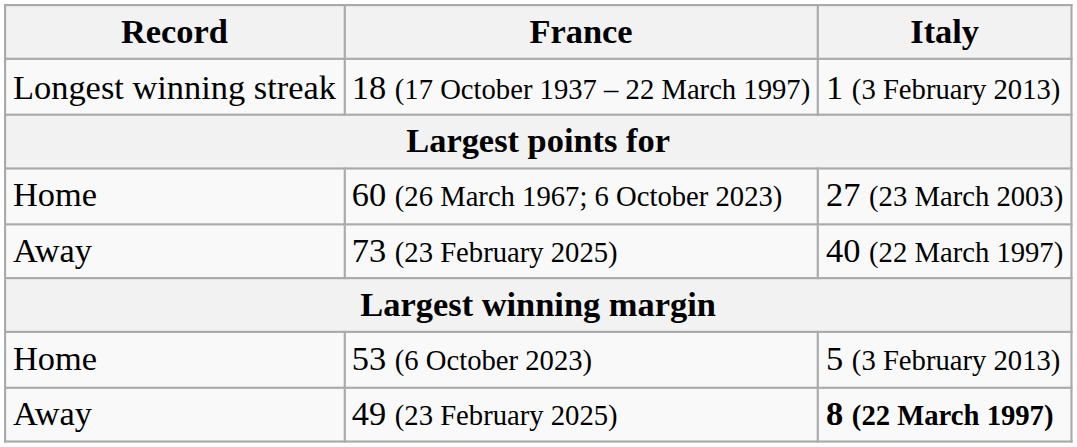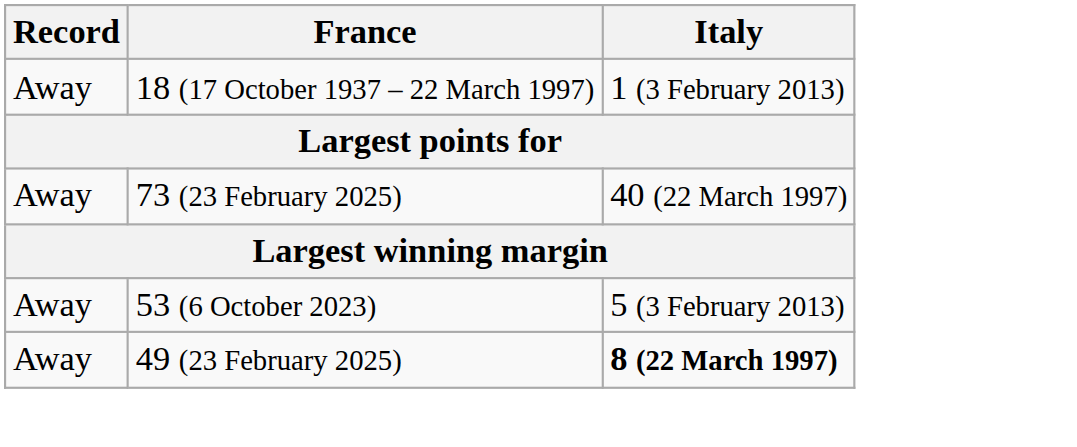18 (17 October 1937 – 22 March 1997) | Record: Longest winning streak -> Away
- row: Home | 60 (26 March 1967; 6 October 2023) | 27 (23 March 2003)
53 (6 October 2023) | Record: Home -> Away
